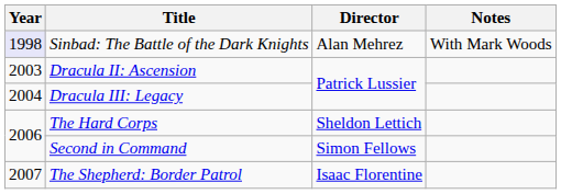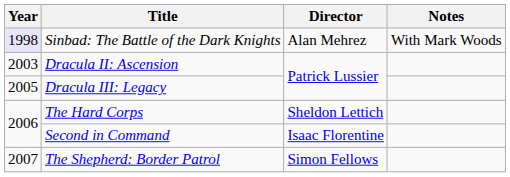Dracula III: Legacy | Year: 2004 -> 2005
Second in Command | Director: Simon Fellows -> Isaac Florentine
The Shepherd: Border Patrol | Director: Isaac Florentine -> Simon Fellows
